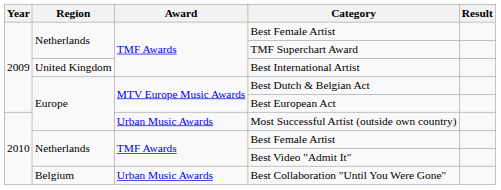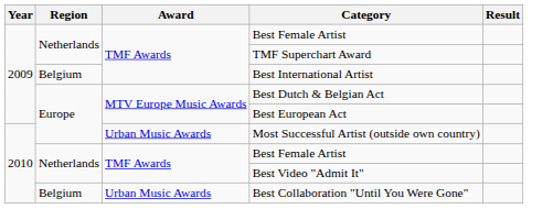Best International Artist | Region: United Kingdom -> Belgium
